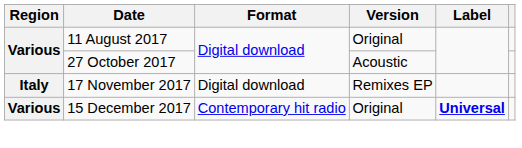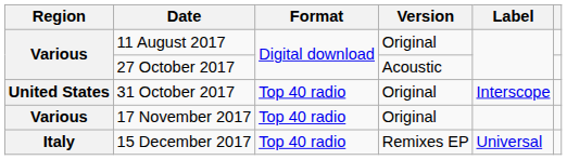+ row: United States | 31 October 2017 | Top 40 radio | Original | Interscope
17 November 2017 | Region: Italy -> Various
17 November 2017 | Format: Digital download -> Top 40 radio
17 November 2017 | Version: Remixes EP -> Original
15 December 2017 | Region: Various -> Italy
15 December 2017 | Format: Contemporary hit radio -> Top 40 radio
15 December 2017 | Version: Original -> Remixes EP
15 December 2017 | Label: bold -> normal
